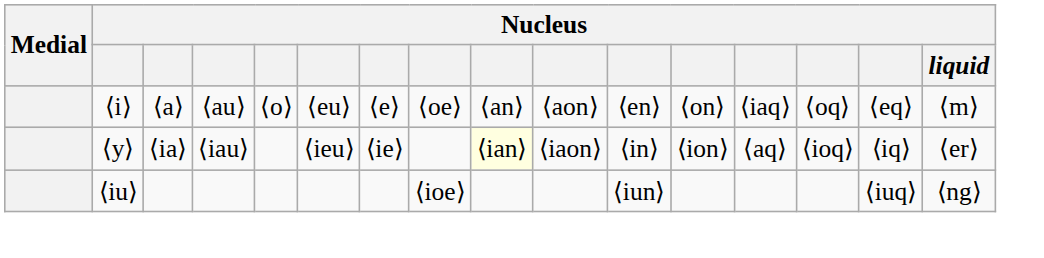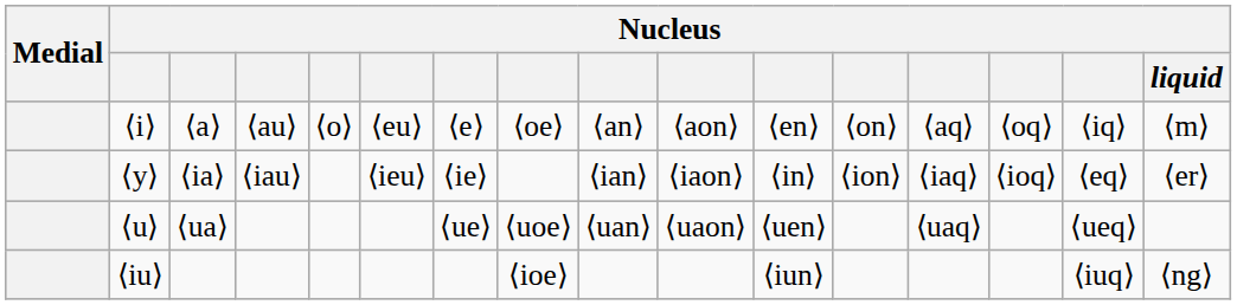⟨a⟩ | column 13: ⟨iaq⟩ -> ⟨aq⟩
⟨a⟩ | column 15: ⟨eq⟩ -> ⟨iq⟩
⟨ia⟩ | column 9: lightyellow background -> no background
⟨ia⟩ | column 13: ⟨aq⟩ -> ⟨iaq⟩
⟨ia⟩ | column 15: ⟨iq⟩ -> ⟨eq⟩
+ row: ⟨u⟩ | ⟨ua⟩ | ⟨ue⟩ | ⟨uoe⟩ | ⟨uan⟩ | ⟨uaon⟩ | ⟨uen⟩ | ⟨uaq⟩ | ⟨ueq⟩
